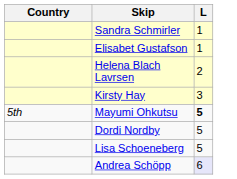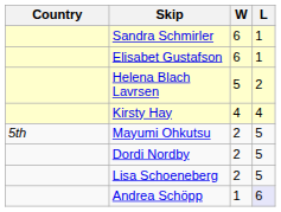+ column: W | 6 | 6 | 5 | 4 | 2 | 2 | 2 | 1
Kirsty Hay | L: 3 -> 4
Mayumi Ohkutsu | L: bold -> normal
